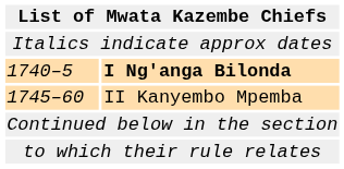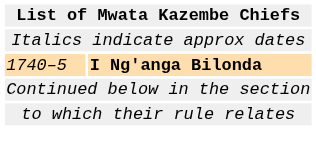- row: 1745–60 | II Kanyembo Mpemba
